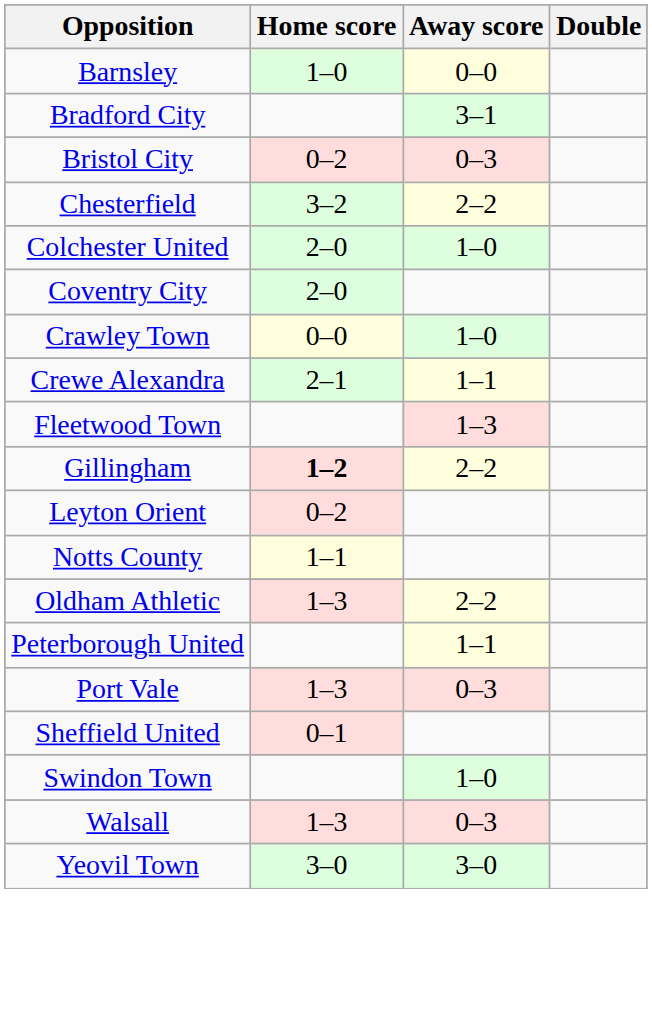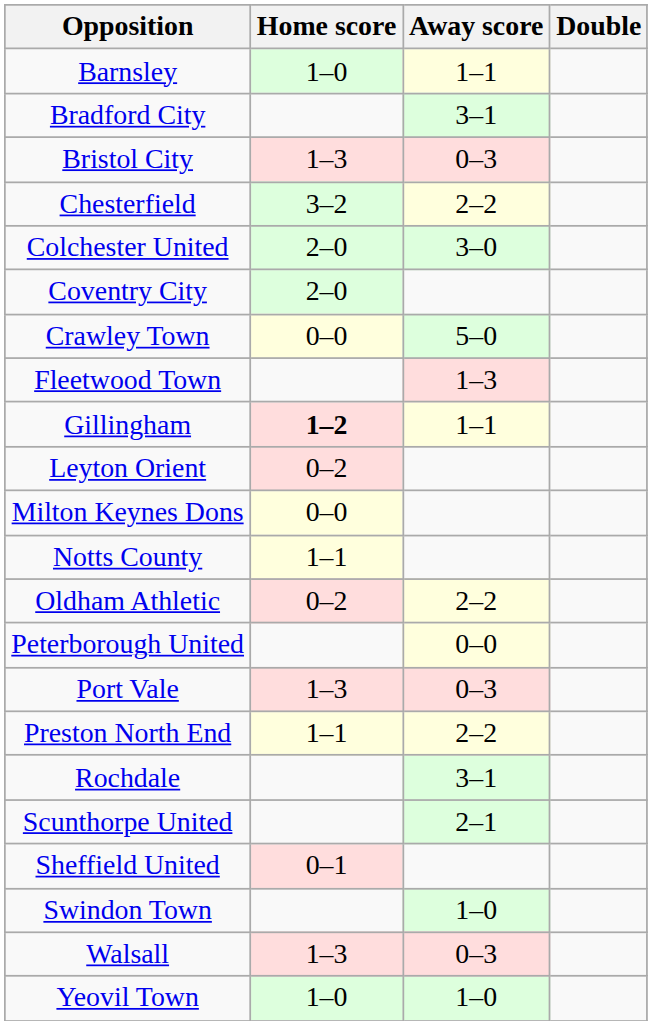Barnsley | Away score: 0–0 -> 1–1
Bristol City | Home score: 0–2 -> 1–3
Colchester United | Away score: 1–0 -> 3–0
Crawley Town | Away score: 1–0 -> 5–0
- row: Crewe Alexandra | 2–1 | 1–1
Gillingham | Away score: 2–2 -> 1–1
+ row: Milton Keynes Dons | 0–0
Oldham Athletic | Home score: 1–3 -> 0–2
Peterborough United | Away score: 1–1 -> 0–0
+ row: Preston North End | 1–1 | 2–2
+ row: Rochdale | 3–1
+ row: Scunthorpe United | 2–1
Yeovil Town | Home score: 3–0 -> 1–0
Yeovil Town | Away score: 3–0 -> 1–0
